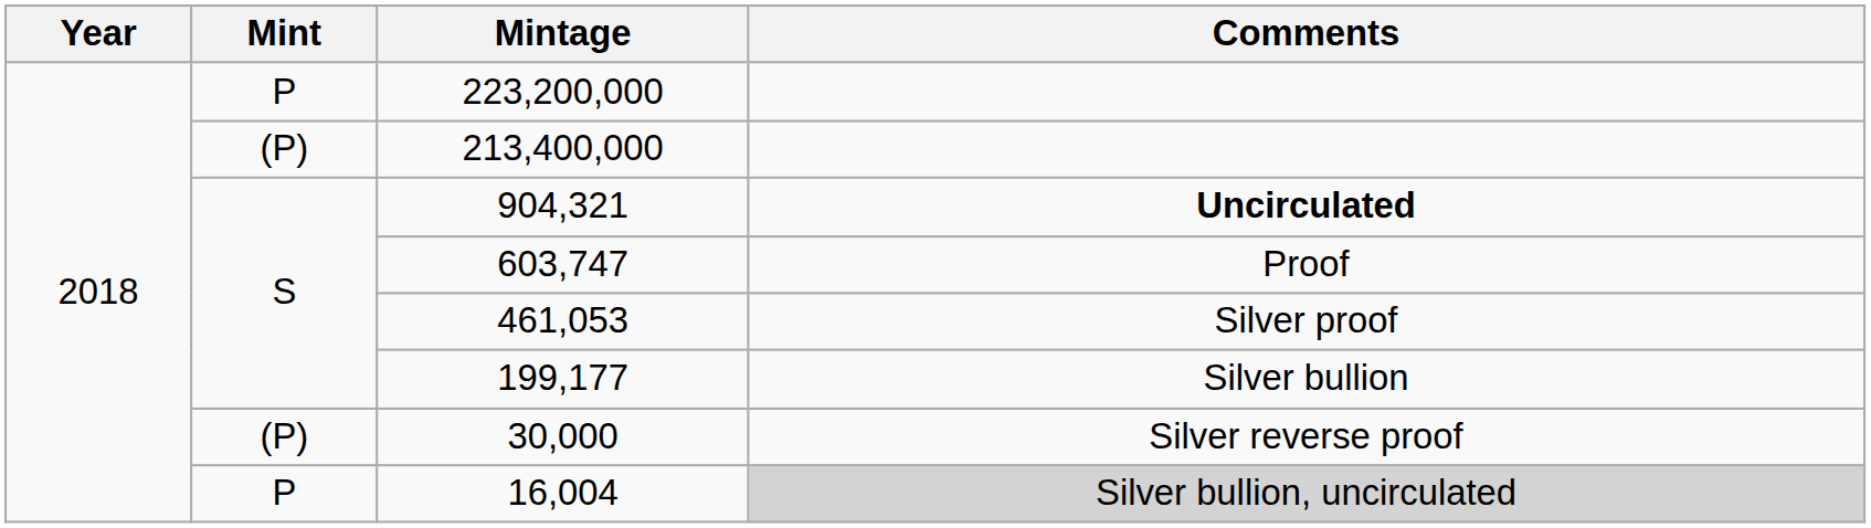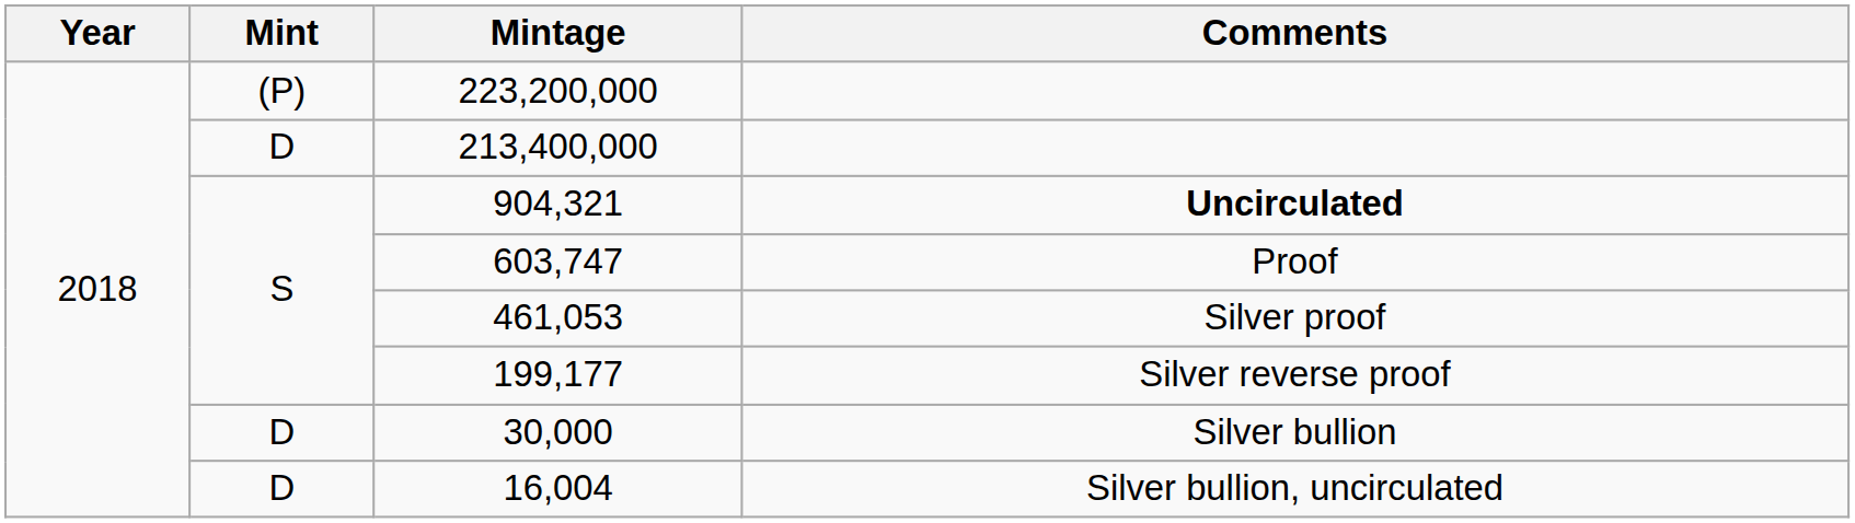223,200,000 | Mint: P -> (P)
213,400,000 | Mint: (P) -> D
199,177 | Comments: Silver bullion -> Silver reverse proof
30,000 | Mint: (P) -> D
30,000 | Comments: Silver reverse proof -> Silver bullion
16,004 | Mint: P -> D
16,004 | Comments: lightgrey background -> no background
